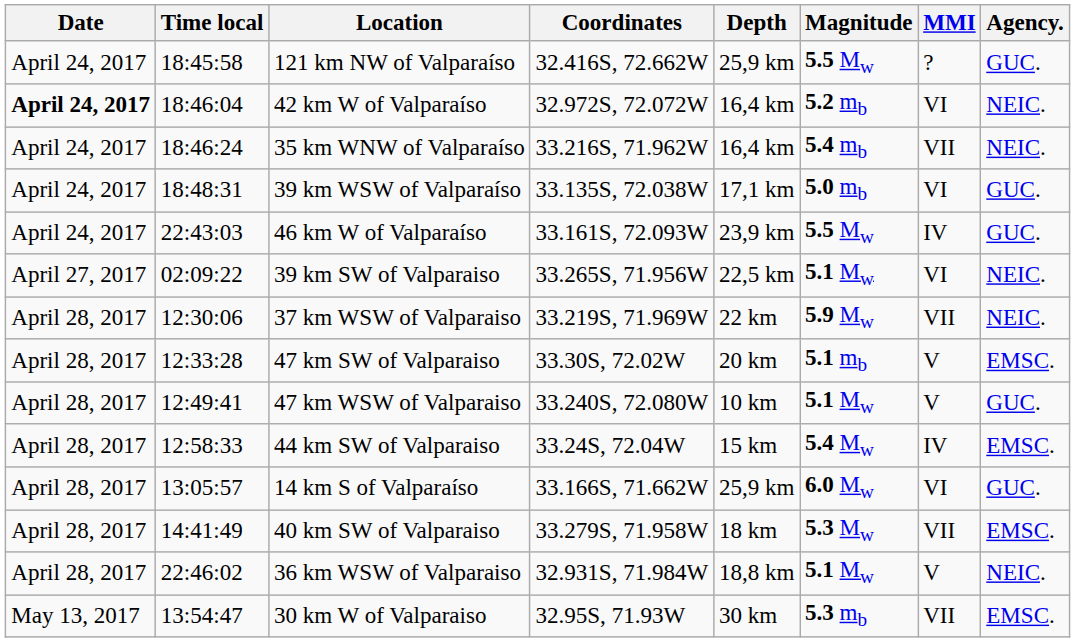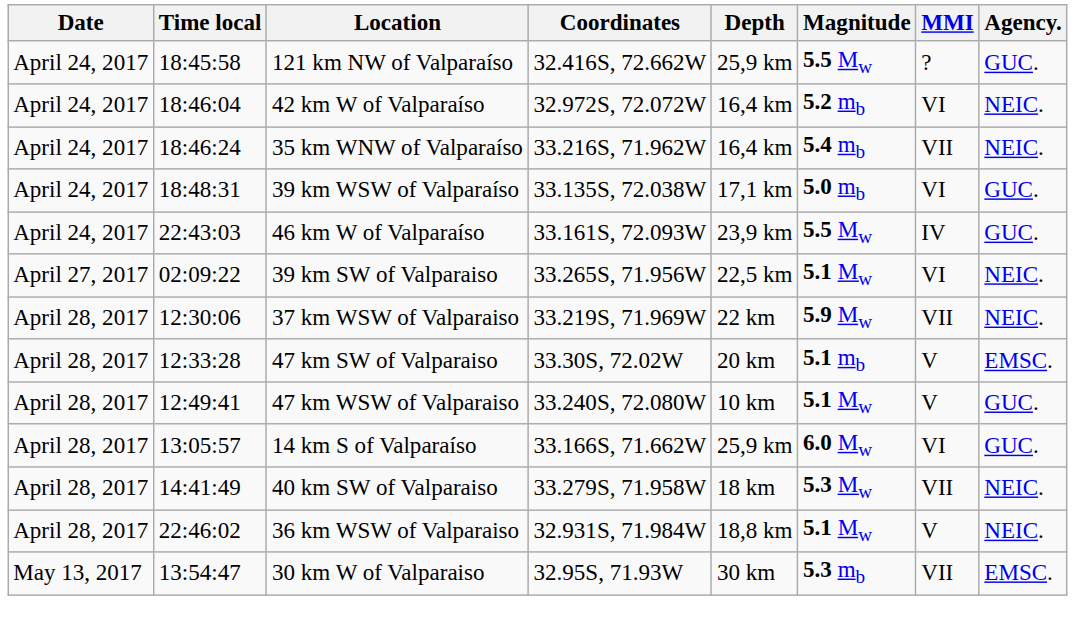42 km W of Valparaíso | Date: bold -> normal
- row: April 28, 2017 | 12:58:33 | 44 km SW of Valparaiso | 33.24S, 72.04W | 15 km | 5.4 Mw | IV | EMSC.
40 km SW of Valparaiso | Agency.: EMSC. -> NEIC.
